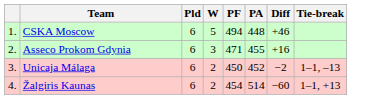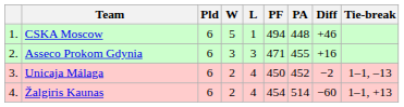+ column: L | 1 | 3 | 4 | 4
